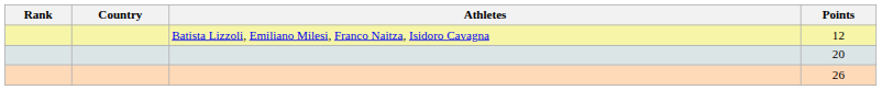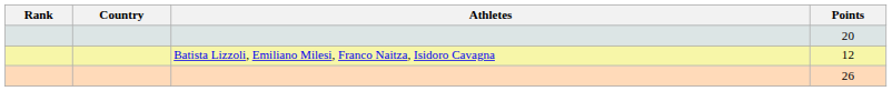rows swapped: 12 <-> 20
